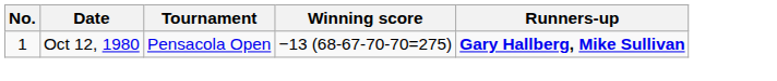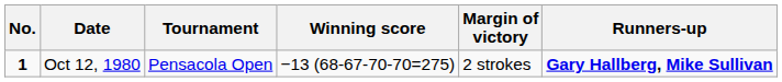+ column: Margin of victory | 2 strokes
Oct 12, 1980 | No.: normal -> bold
